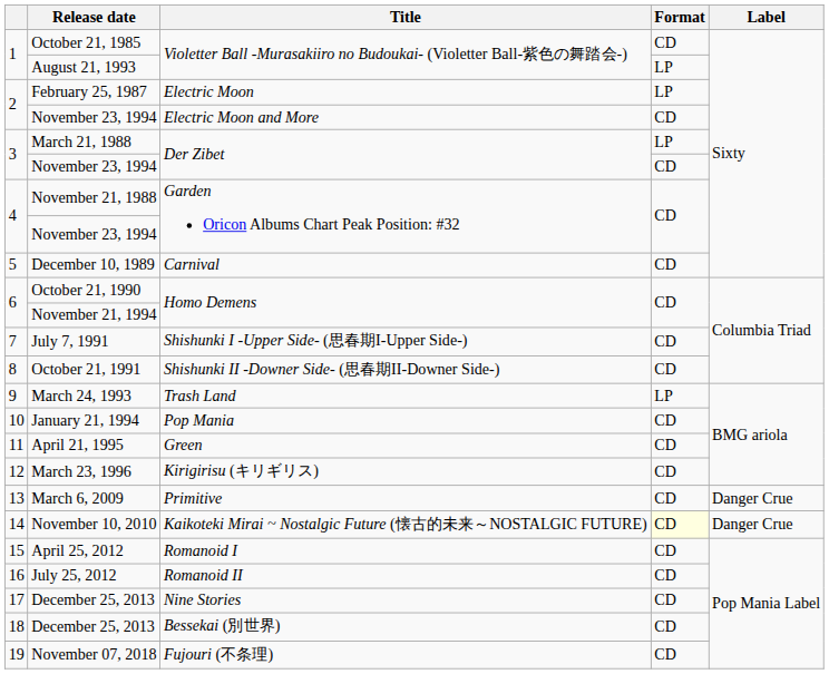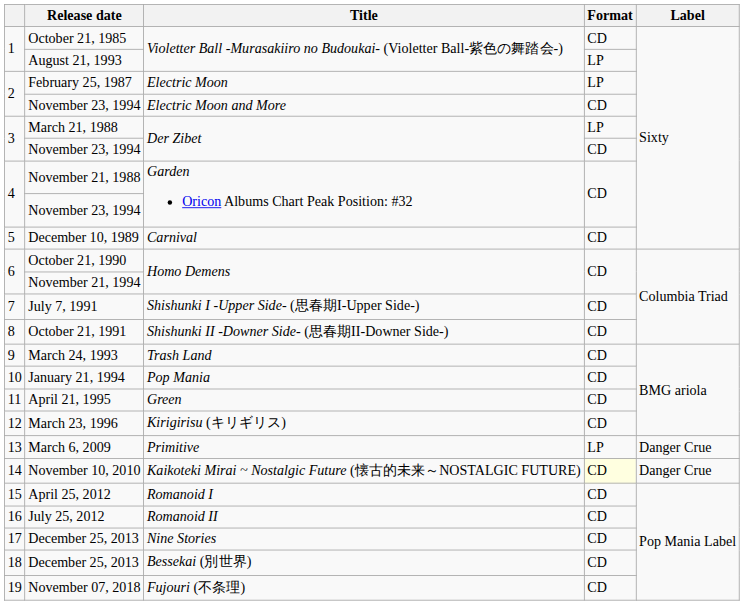March 24, 1993 | Format: LP -> CD
March 6, 2009 | Format: CD -> LP
